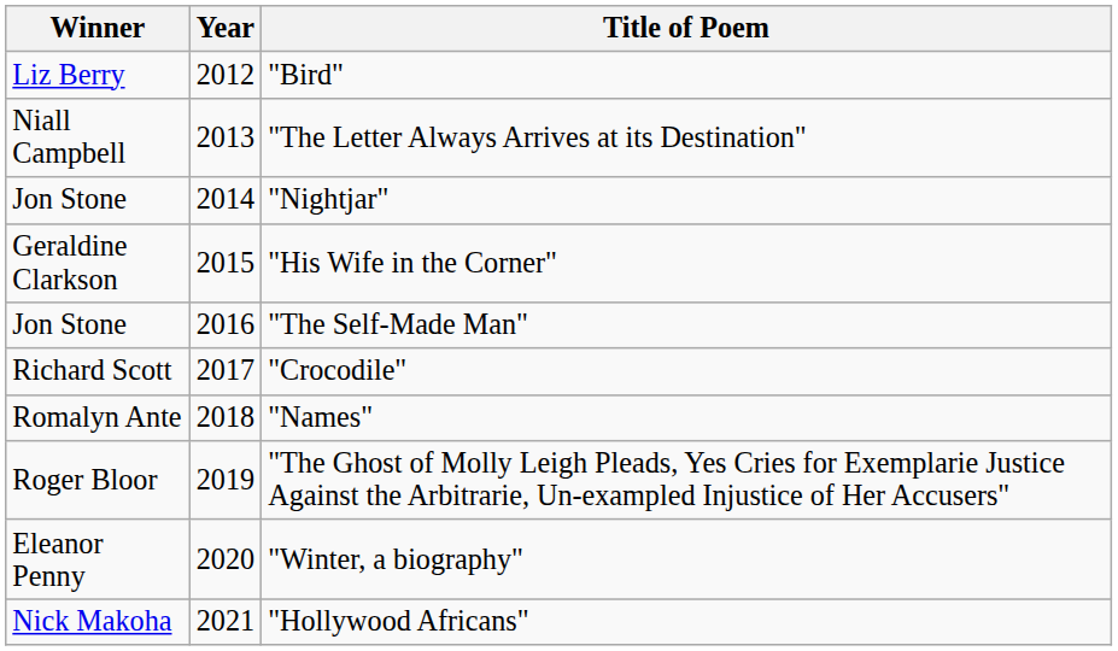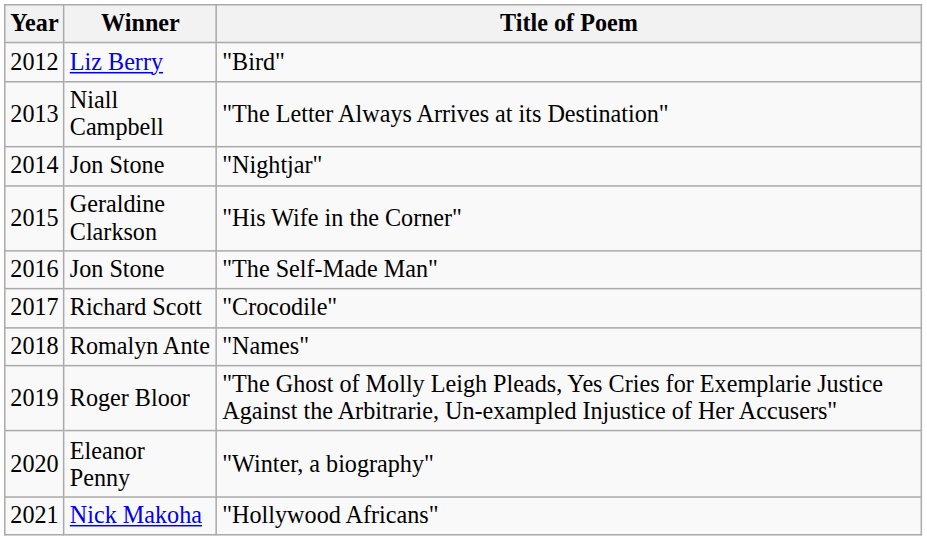columns swapped: Year <-> Winner
